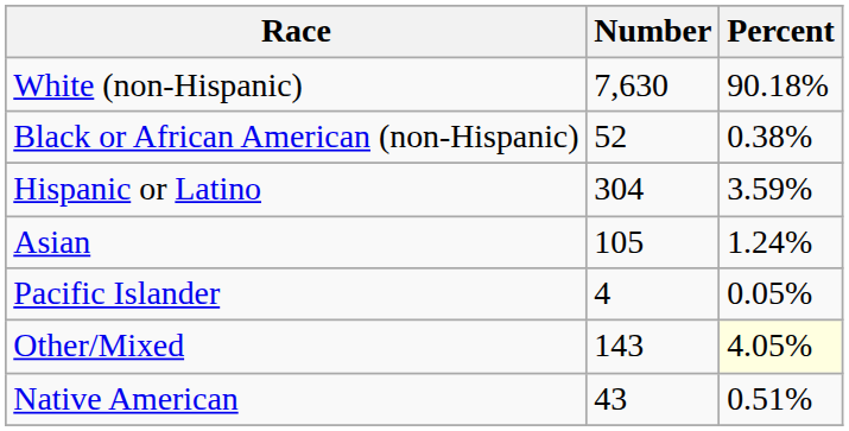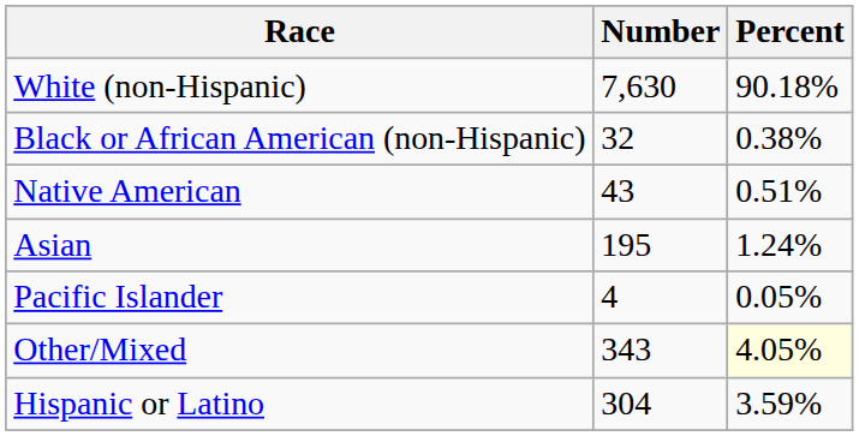Black or African American (non-Hispanic) | Number: 52 -> 32
rows swapped: Native American <-> Hispanic or Latino
Asian | Number: 105 -> 195
Other/Mixed | Number: 143 -> 343
